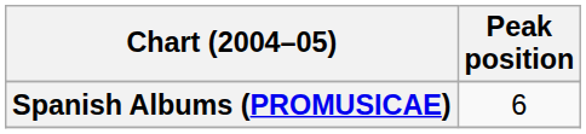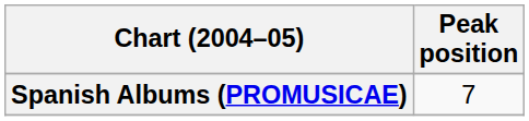Spanish Albums (PROMUSICAE) | Peak position: 6 -> 7
